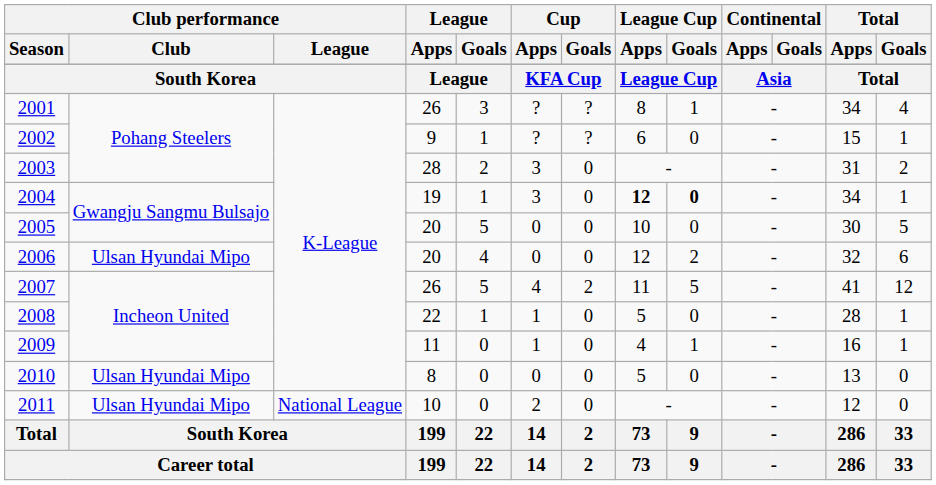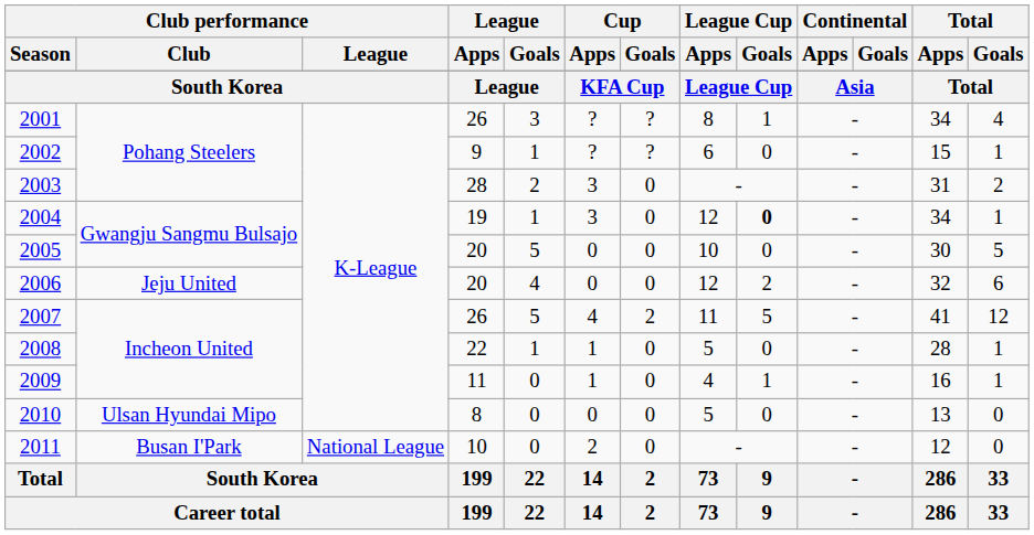2004 | League Cup / Apps: bold -> normal
2006 | Club performance / Club: Ulsan Hyundai Mipo -> Jeju United
2011 | Club performance / Club: Ulsan Hyundai Mipo -> Busan I'Park
